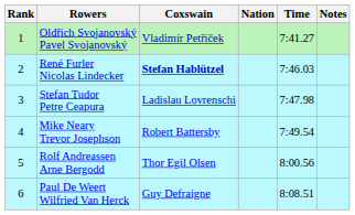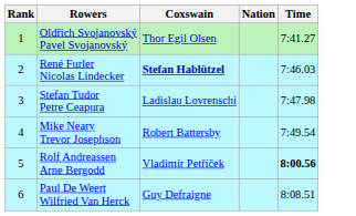- column: Notes
Oldřich Svojanovský Pavel Svojanovský | Coxswain: Vladimír Petříček -> Thor Egil Olsen
Rolf Andreassen Arne Bergodd | Coxswain: Thor Egil Olsen -> Vladimír Petříček
Rolf Andreassen Arne Bergodd | Time: normal -> bold
